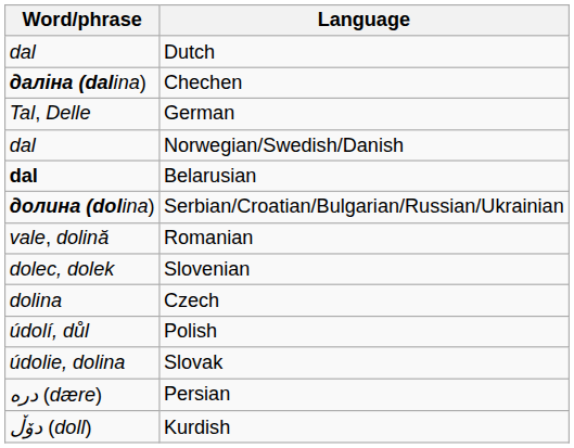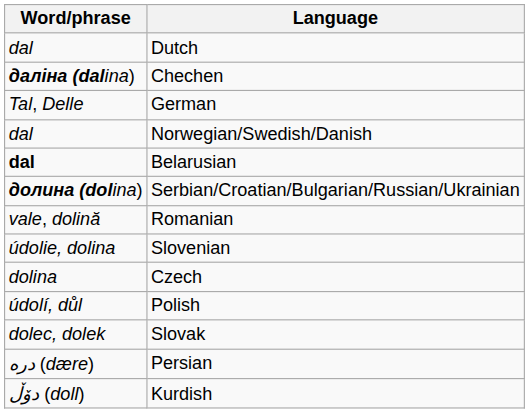Slovenian | Word/phrase: dolec, dolek -> údolie, dolina
Slovak | Word/phrase: údolie, dolina -> dolec, dolek
